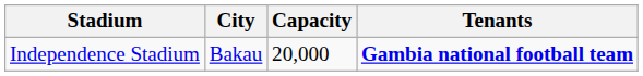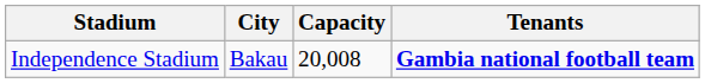Independence Stadium | Capacity: 20,000 -> 20,008
